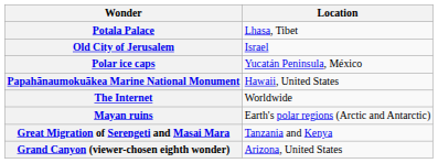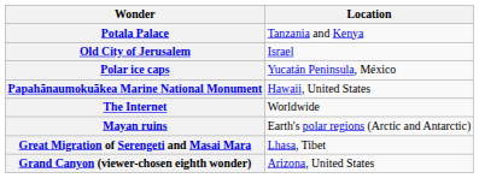Potala Palace | Location: Lhasa, Tibet -> Tanzania and Kenya
Great Migration of Serengeti and Masai Mara | Location: Tanzania and Kenya -> Lhasa, Tibet
